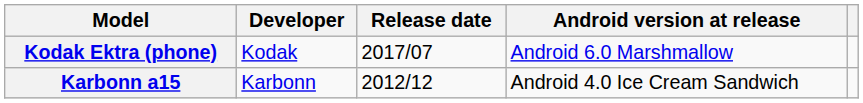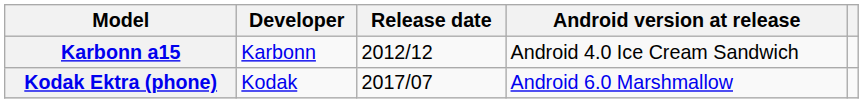rows swapped: Kodak Ektra (phone) <-> Karbonn a15
